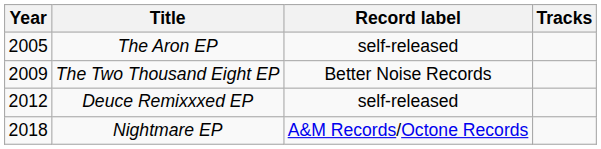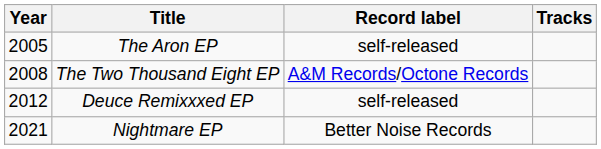The Two Thousand Eight EP | Year: 2009 -> 2008
The Two Thousand Eight EP | Record label: Better Noise Records -> A&M Records/Octone Records
Nightmare EP | Year: 2018 -> 2021
Nightmare EP | Record label: A&M Records/Octone Records -> Better Noise Records
